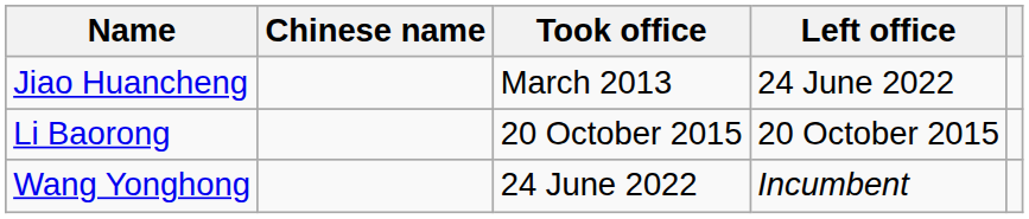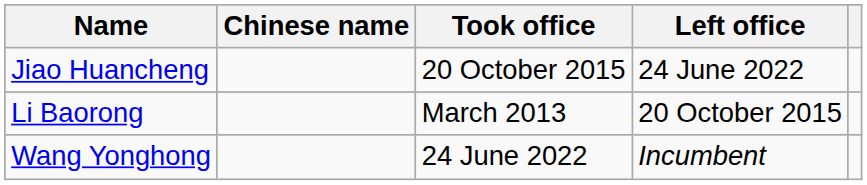Jiao Huancheng | Took office: March 2013 -> 20 October 2015
Li Baorong | Took office: 20 October 2015 -> March 2013
